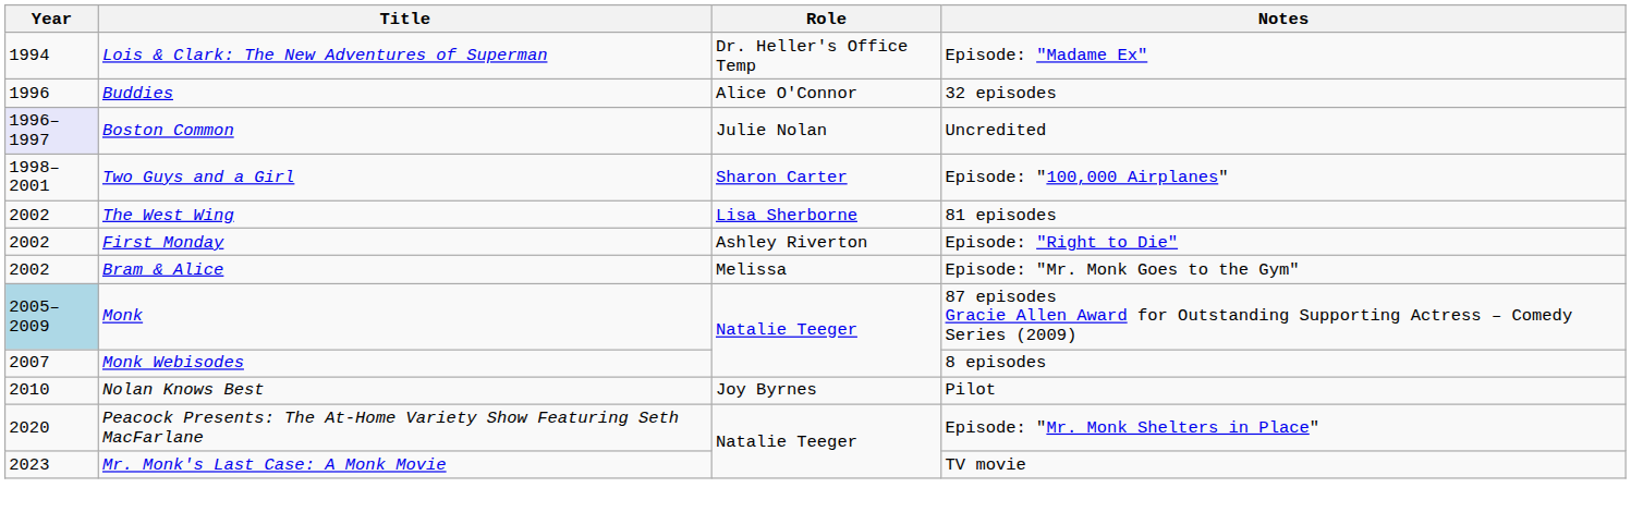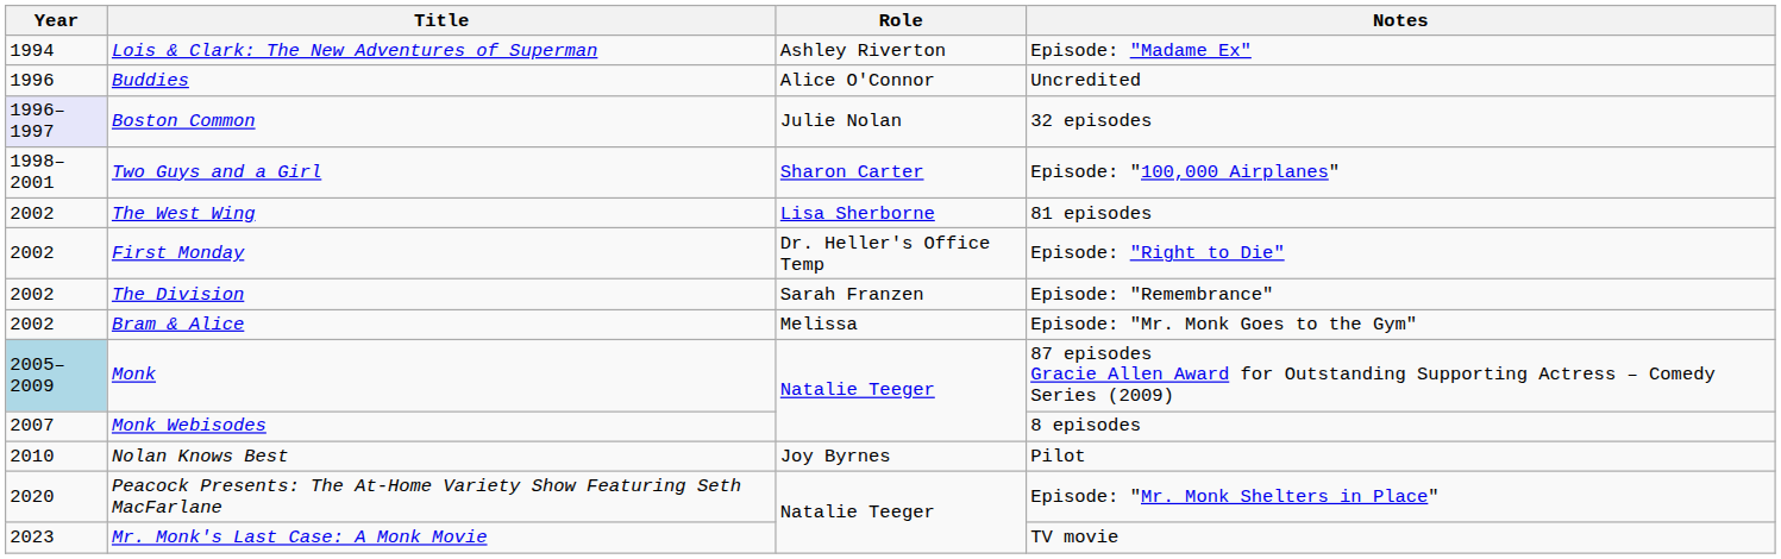Lois & Clark: The New Adventures of Superman | Role: Dr. Heller's Office Temp -> Ashley Riverton
Buddies | Notes: 32 episodes -> Uncredited
Boston Common | Notes: Uncredited -> 32 episodes
First Monday | Role: Ashley Riverton -> Dr. Heller's Office Temp
+ row: 2002 | The Division | Sarah Franzen | Episode: "Remembrance"
